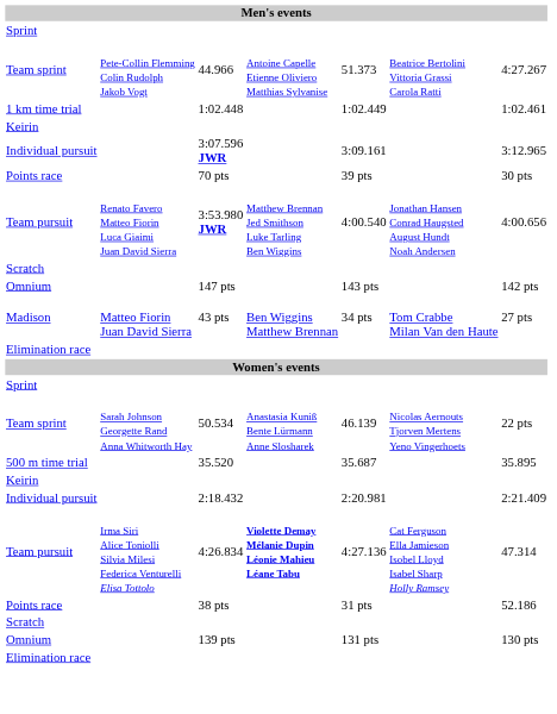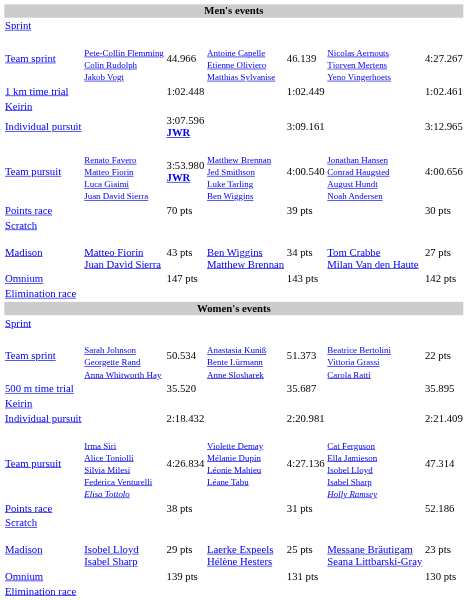44.966 | column 5: 51.373 -> 46.139
44.966 | column 6: Beatrice Bertolini Vittoria Grassi Carola Ratti -> Nicolas Aernouts Tjorven Mertens Yeno Vingerhoets
rows swapped: 3:53.980 JWR <-> 70 pts
rows swapped: 43 pts <-> 147 pts
50.534 | column 5: 46.139 -> 51.373
50.534 | column 6: Nicolas Aernouts Tjorven Mertens Yeno Vingerhoets -> Beatrice Bertolini Vittoria Grassi Carola Ratti
4:26.834 | column 4: bold -> normal
+ row: Madison | Isobel Lloyd Isabel Sharp | 29 pts | Laerke Expeels Hélène Hesters | 25 pts | Messane Bräutigam Seana Littbarski-Gray | 23 pts
